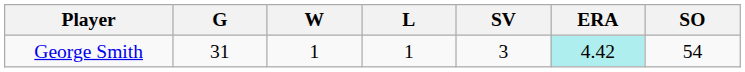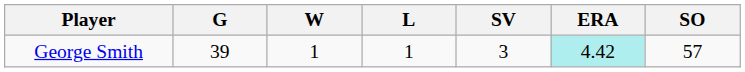George Smith | G: 31 -> 39
George Smith | SO: 54 -> 57
